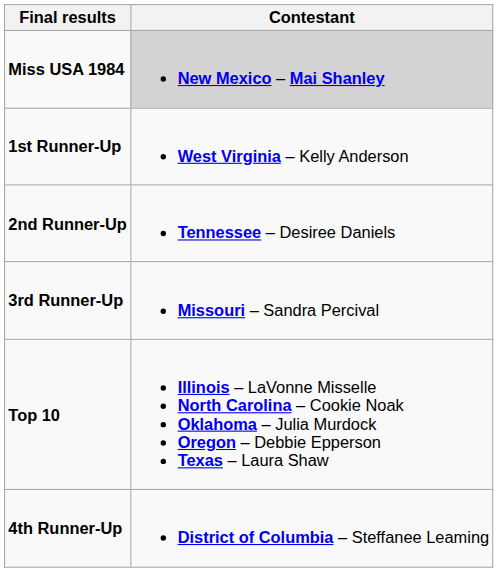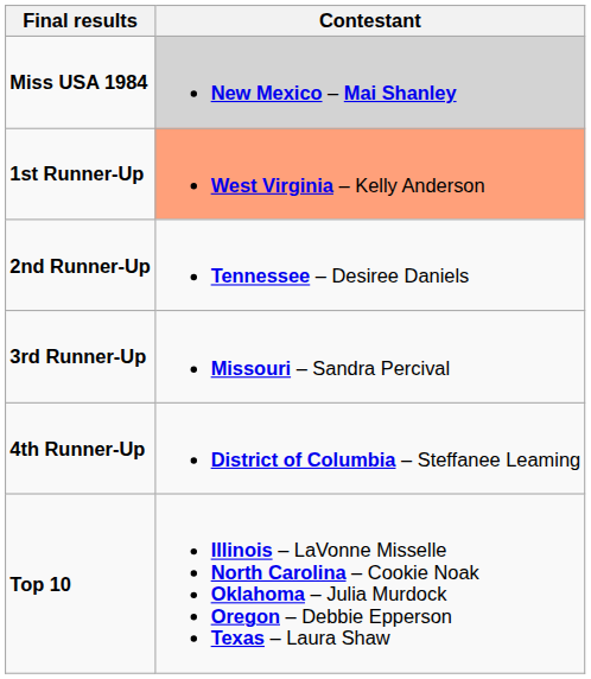1st Runner-Up | Contestant: no background -> lightsalmon background
rows swapped: 4th Runner-Up <-> Top 10
